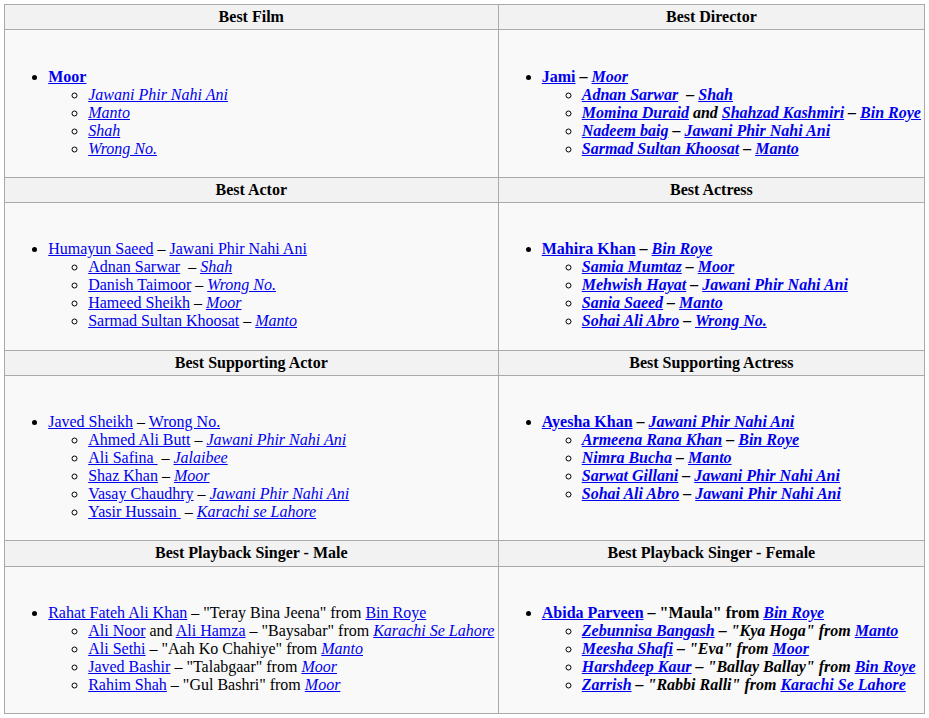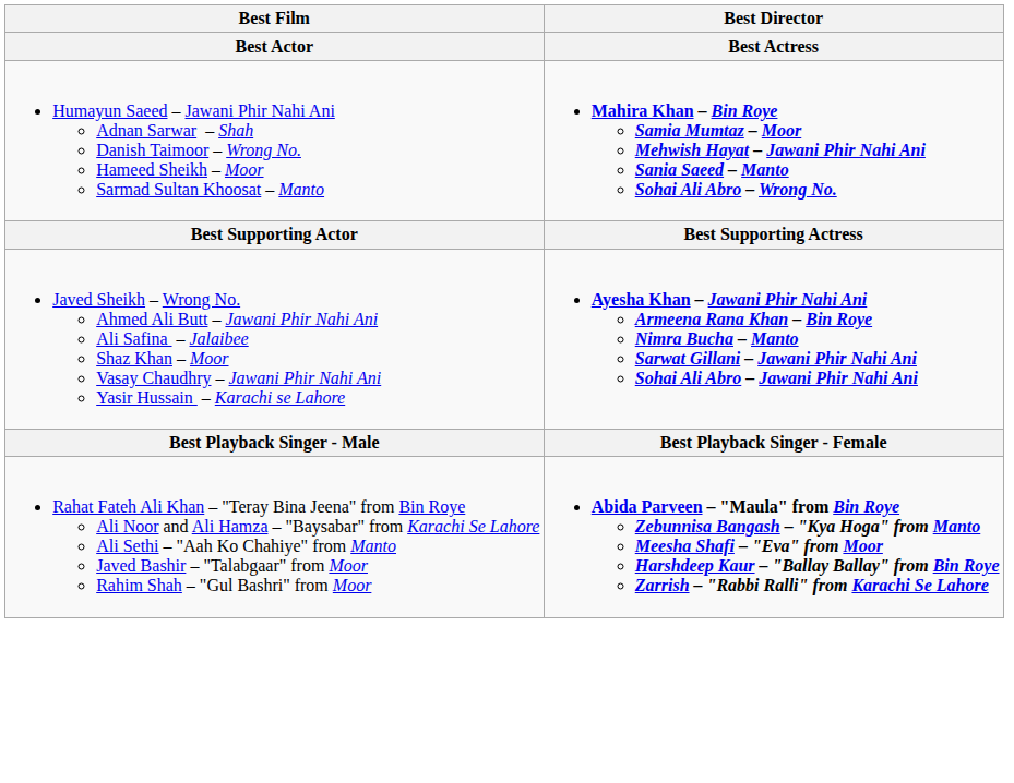- row: Moor Jawani Phir Nahi Ani Manto Shah Wrong No. | Jami – Moor Adnan Sarwar – Shah Momina Duraid and Shahzad Kashmiri – Bin Roye Nadeem baig – Jawani Phir Nahi Ani Sarmad Sultan Khoosat – Manto
